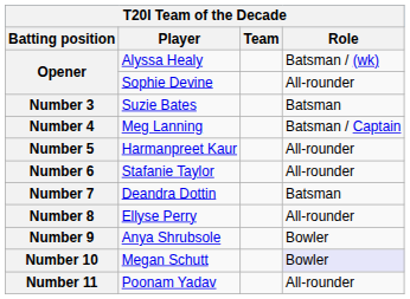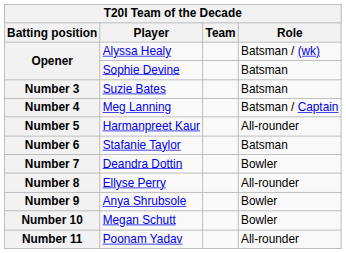Opener / Sophie Devine | Role: All-rounder -> Batsman
Number 6 | Role: All-rounder -> Batsman
Number 7 | Role: Batsman -> Bowler
Number 10 | Role: lavender background -> no background
